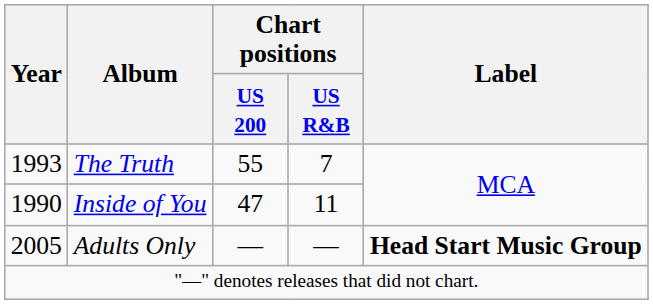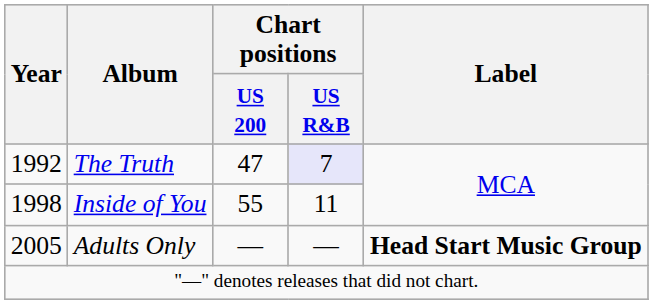The Truth | Year: 1993 -> 1992
The Truth | Chart positions / US 200: 55 -> 47
The Truth | Chart positions / US R&B: no background -> lavender background
Inside of You | Year: 1990 -> 1998
Inside of You | Chart positions / US 200: 47 -> 55
